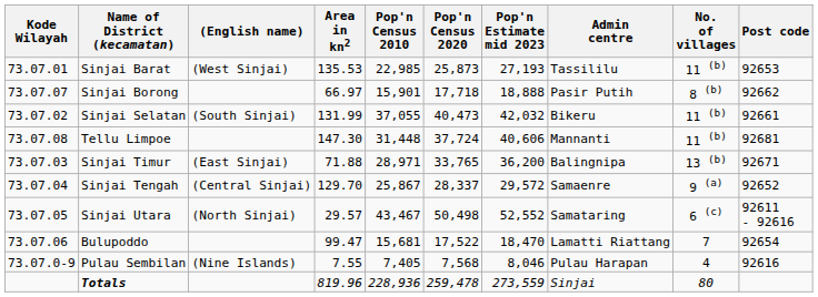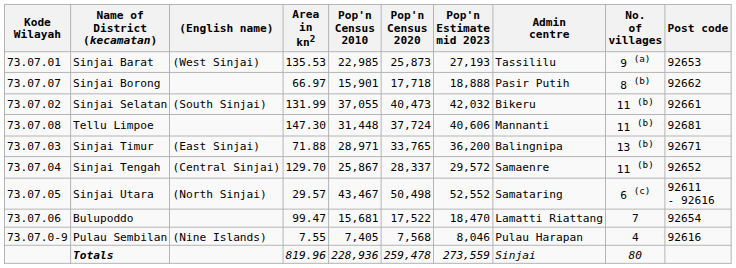Sinjai Barat | No. of villages: 11 (b) -> 9 (a)
Sinjai Tengah | No. of villages: 9 (a) -> 11 (b)
